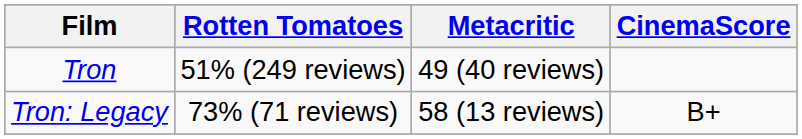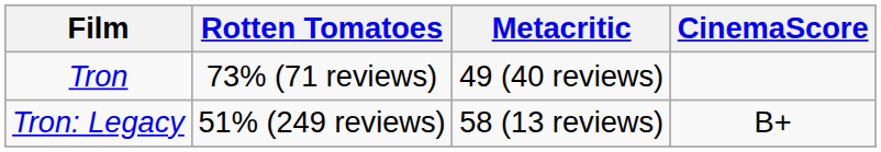Tron | Rotten Tomatoes: 51% (249 reviews) -> 73% (71 reviews)
Tron: Legacy | Rotten Tomatoes: 73% (71 reviews) -> 51% (249 reviews)
